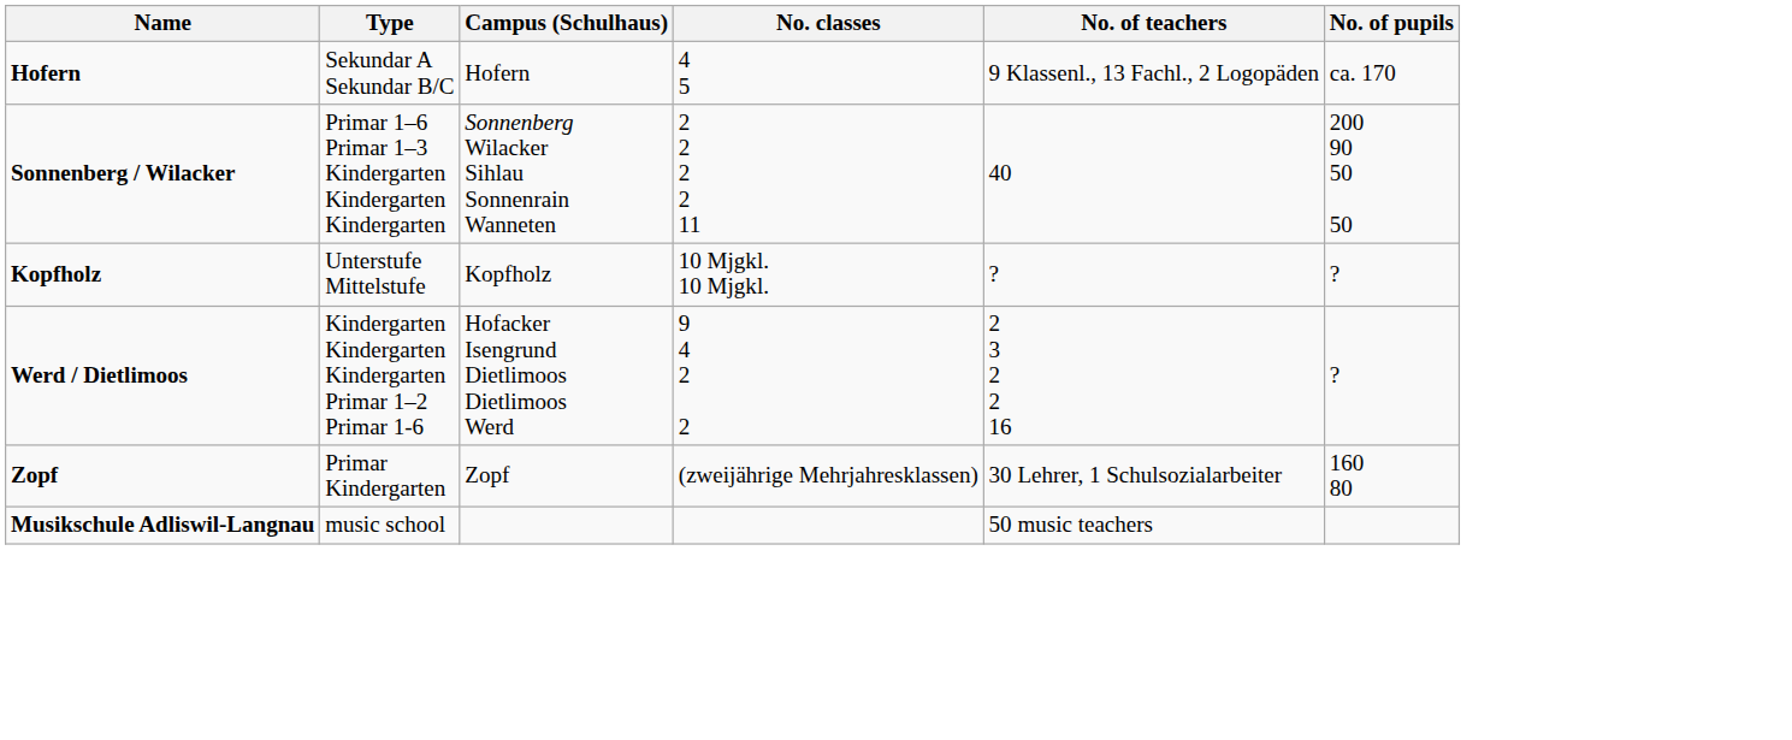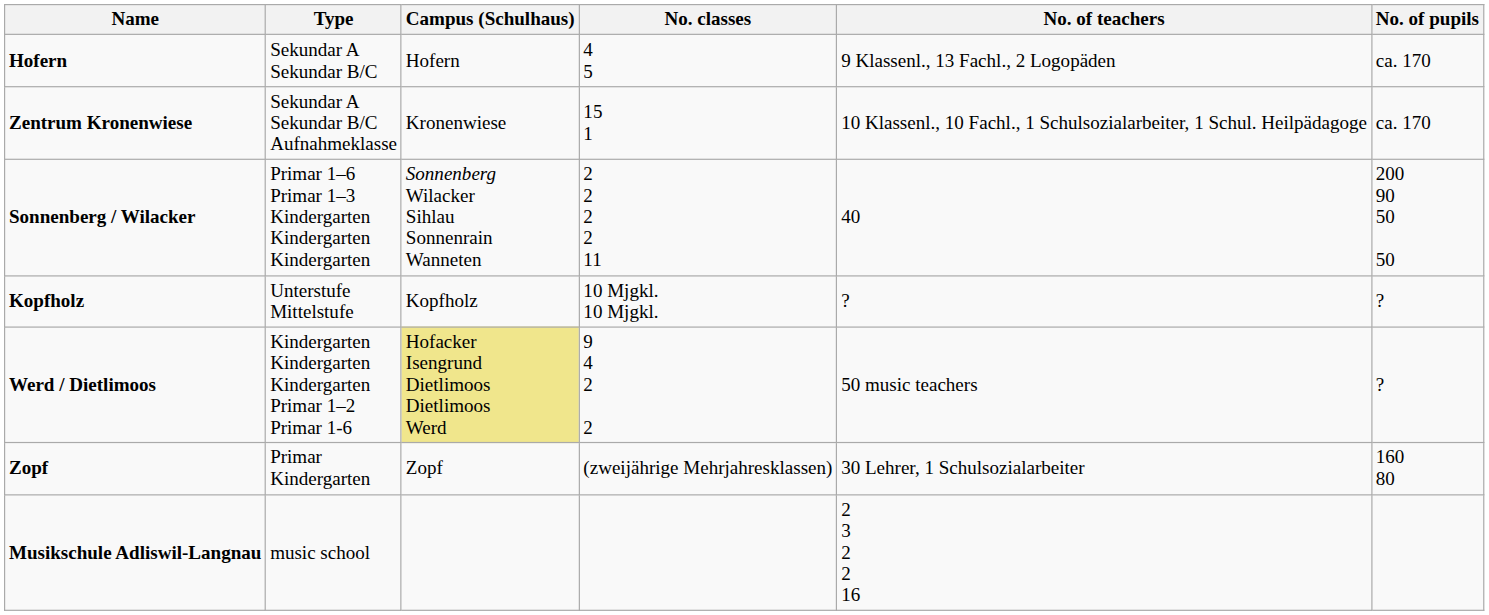+ row: Zentrum Kronenwiese | Sekundar A Sekundar B/C Aufnahmeklasse | Kronenwiese | 15 1 | 10 Klassenl., 10 Fachl., 1 Schulsozialarbeiter, 1 Schul. Heilpädagoge | ca. 170
Werd / Dietlimoos | Campus (Schulhaus): no background -> khaki background
Werd / Dietlimoos | No. of teachers: 2 3 2 2 16 -> 50 music teachers
Musikschule Adliswil-Langnau | No. of teachers: 50 music teachers -> 2 3 2 2 16
